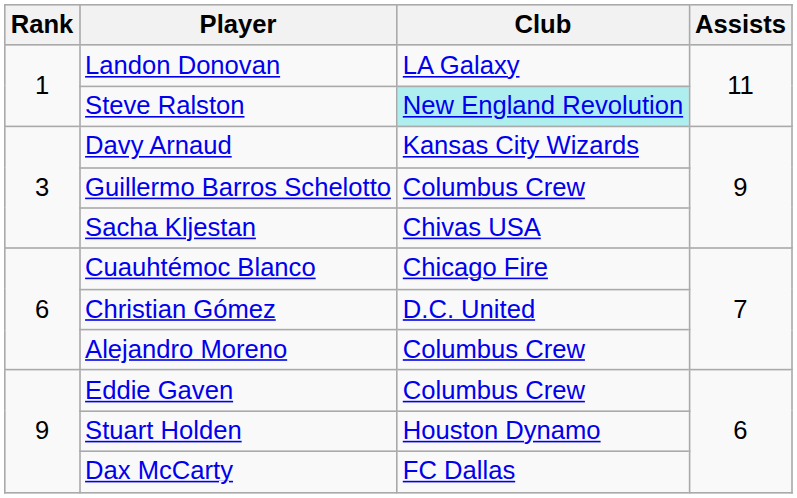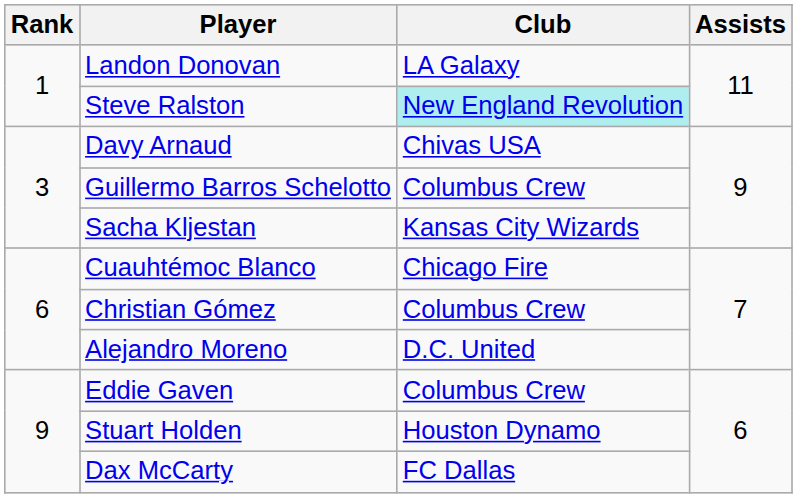Davy Arnaud | Club: Kansas City Wizards -> Chivas USA
Sacha Kljestan | Club: Chivas USA -> Kansas City Wizards
Christian Gómez | Club: D.C. United -> Columbus Crew
Alejandro Moreno | Club: Columbus Crew -> D.C. United
